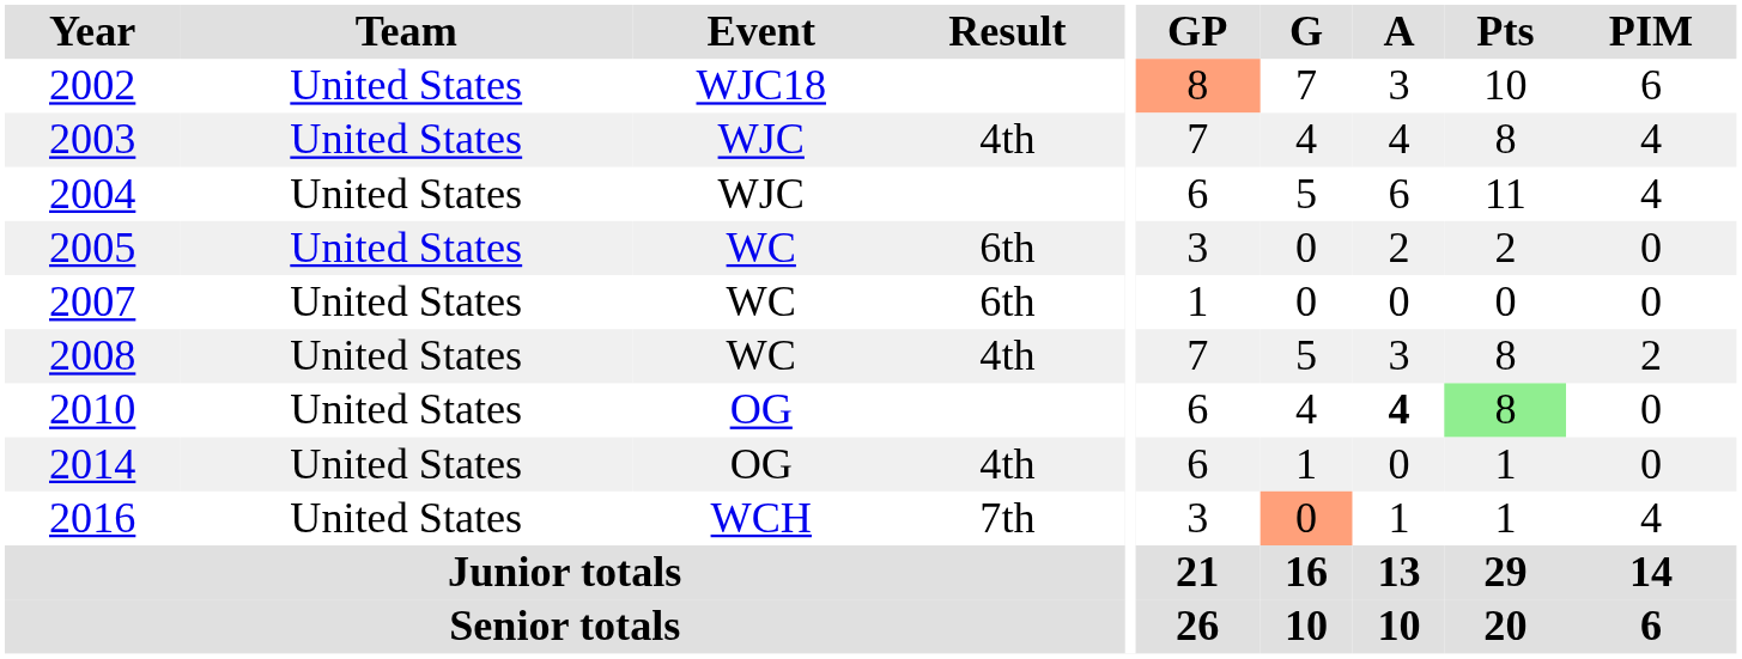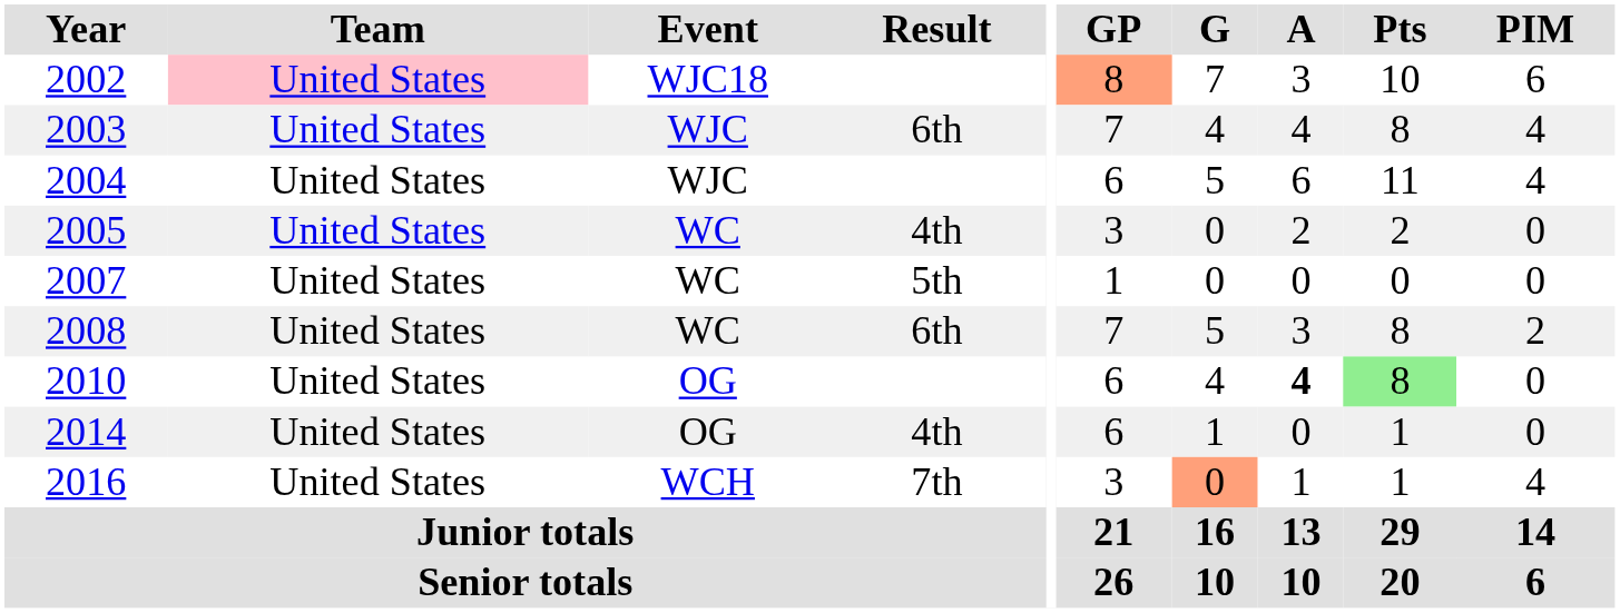2002 | Team: no background -> pink background
2003 | Result: 4th -> 6th
2005 | Result: 6th -> 4th
2007 | Result: 6th -> 5th
2008 | Result: 4th -> 6th
